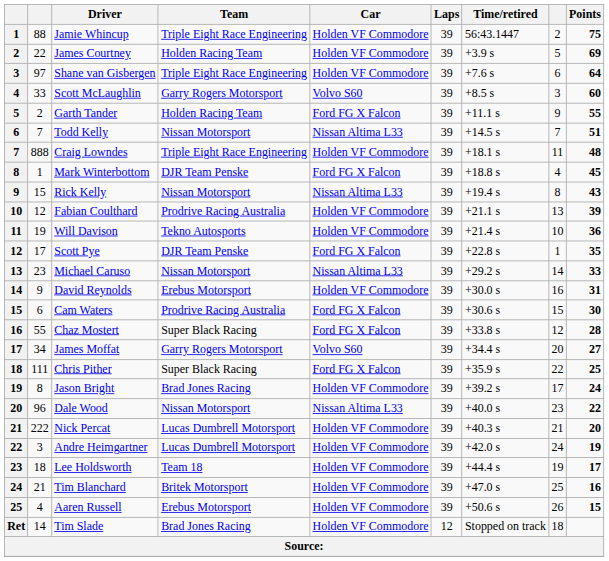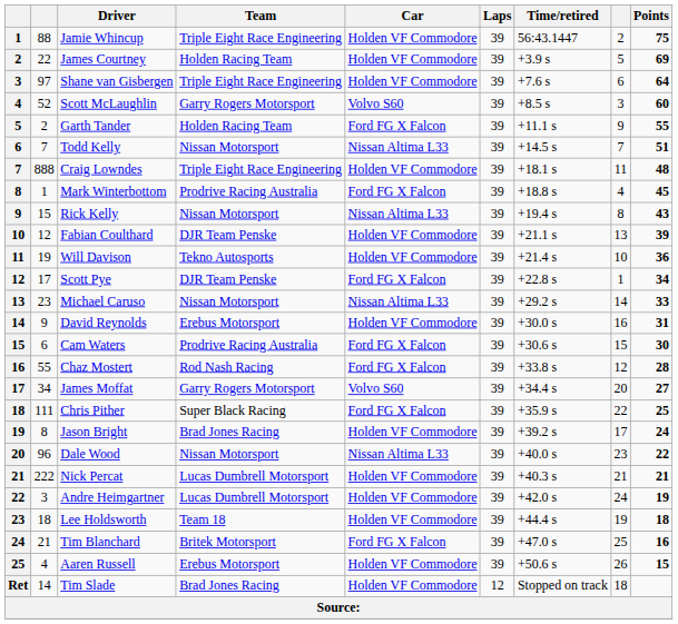Scott McLaughlin | column 2: 33 -> 52
Mark Winterbottom | Team: DJR Team Penske -> Prodrive Racing Australia
Fabian Coulthard | Team: Prodrive Racing Australia -> DJR Team Penske
Scott Pye | Points: 35 -> 34
Chaz Mostert | Team: Super Black Racing -> Rod Nash Racing
Nick Percat | Points: 20 -> 21
Lee Holdsworth | Points: 17 -> 18
Tim Blanchard | Car: Holden VF Commodore -> Ford FG X Falcon
